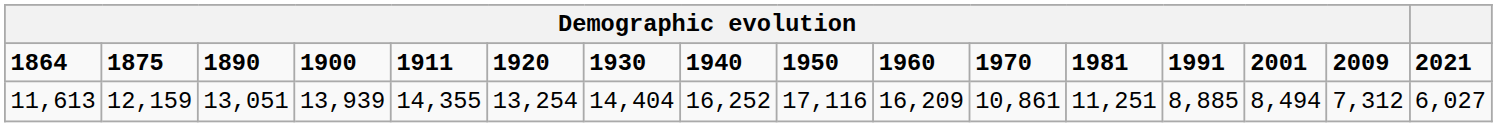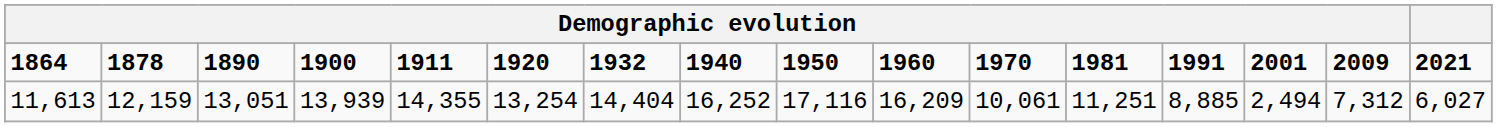1864 | column 2: 1875 -> 1878
1864 | column 7: 1930 -> 1932
11,613 | column 11: 10,861 -> 10,061
11,613 | column 14: 8,494 -> 2,494
